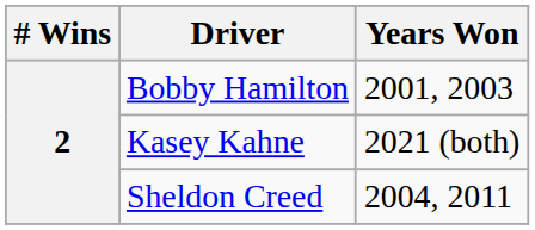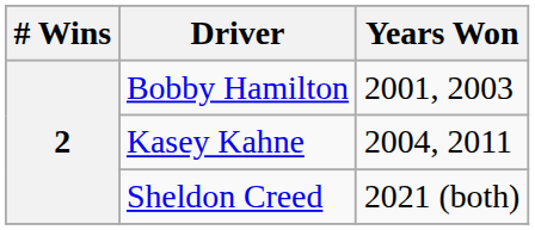Kasey Kahne | Years Won: 2021 (both) -> 2004, 2011
Sheldon Creed | Years Won: 2004, 2011 -> 2021 (both)
